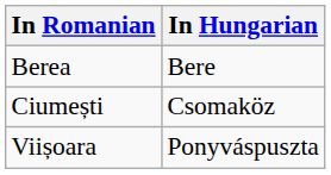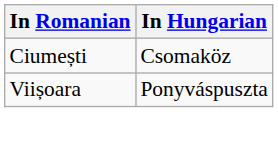- row: Berea | Bere
